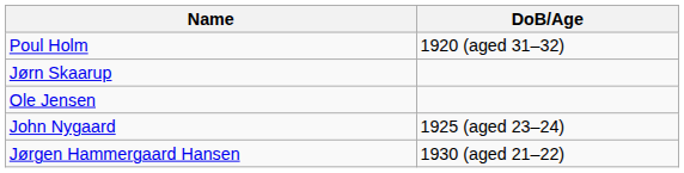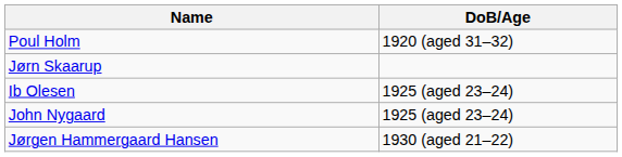- row: Ole Jensen
+ row: Ib Olesen | 1925 (aged 23–24)
